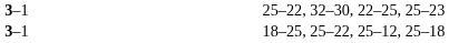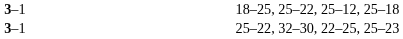rows swapped: 25–22, 32–30, 22–25, 25–23 <-> 18–25, 25–22, 25–12, 25–18
